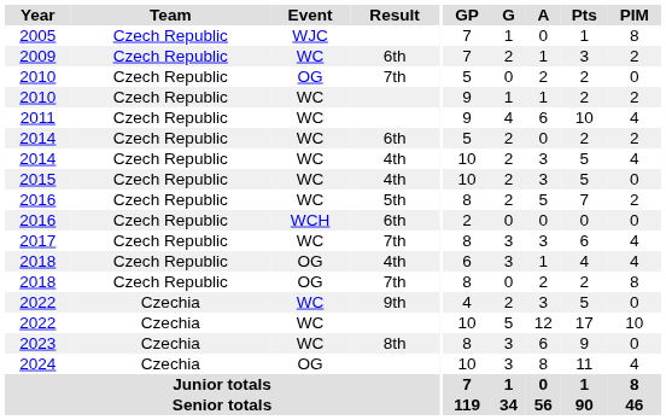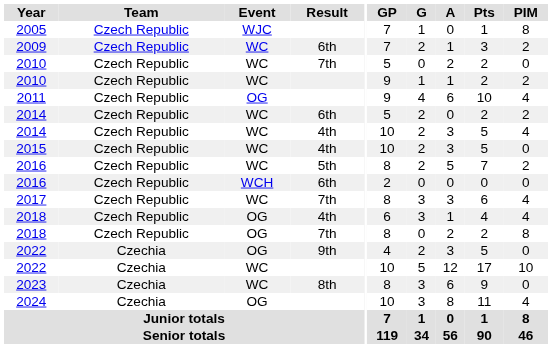2010 / 7th | Event: OG -> WC
2011 | Event: WC -> OG
2022 / 9th | Event: WC -> OG
